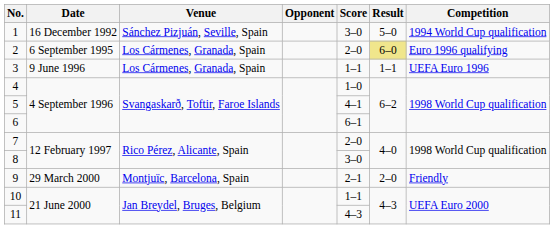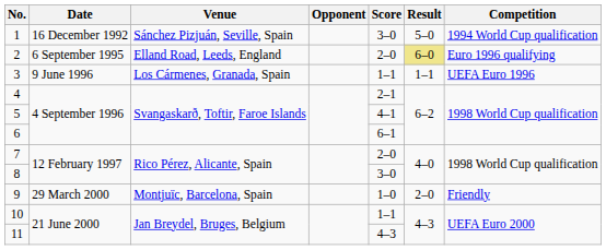2 | Venue: Los Cármenes, Granada, Spain -> Elland Road, Leeds, England
4 | Score: 1–0 -> 2–1
9 | Score: 2–1 -> 1–0
